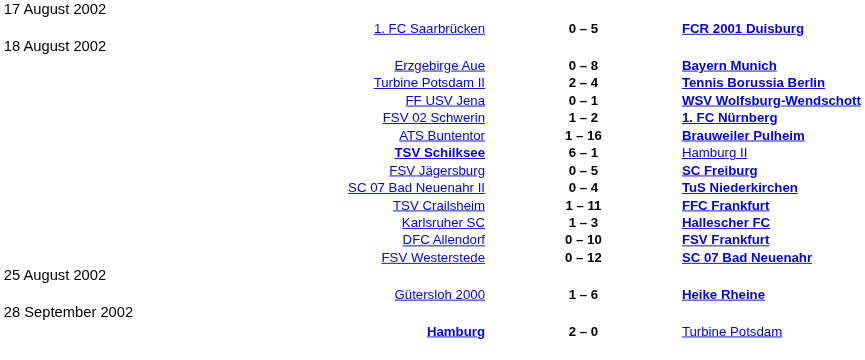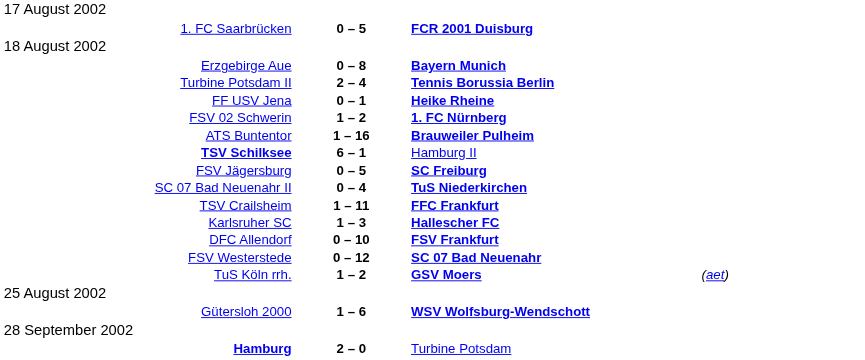FF USV Jena | column 3: WSV Wolfsburg-Wendschott -> Heike Rheine
+ row: TuS Köln rrh. | 1 – 2 | GSV Moers | (aet)
Gütersloh 2000 | column 3: Heike Rheine -> WSV Wolfsburg-Wendschott
